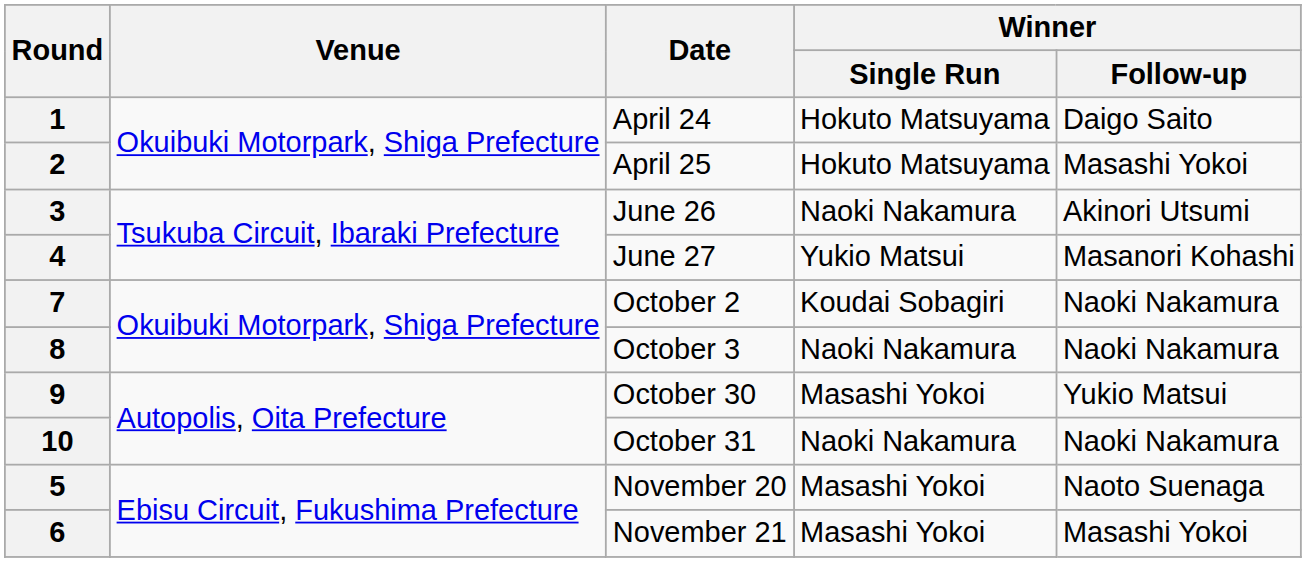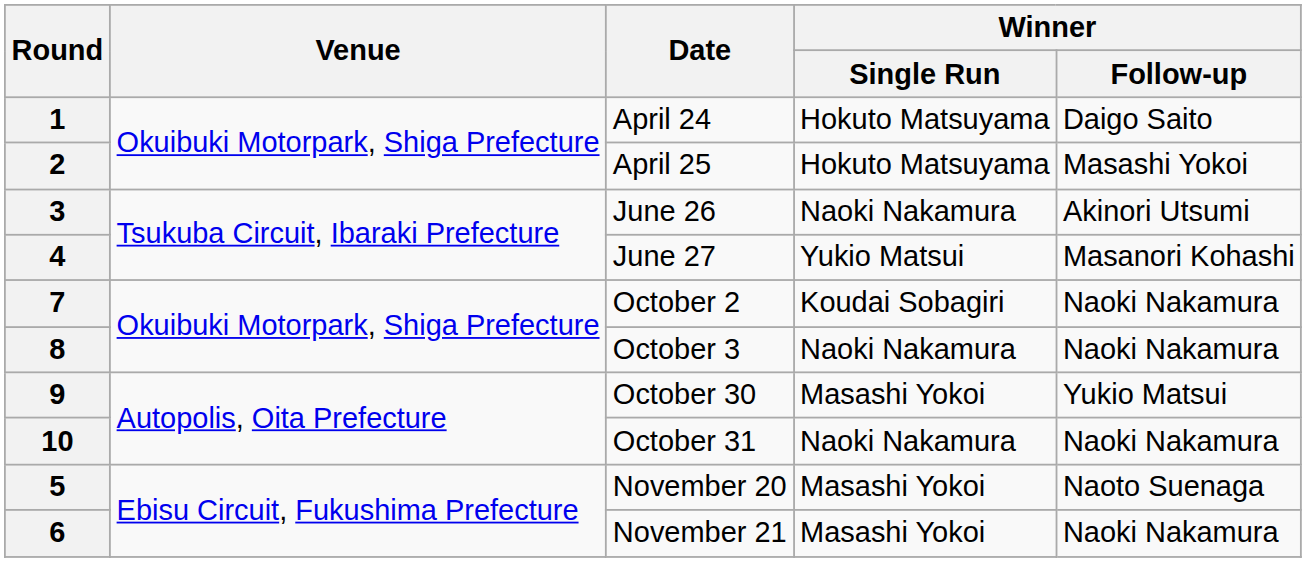6 | Winner / Follow-up: Masashi Yokoi -> Naoki Nakamura
